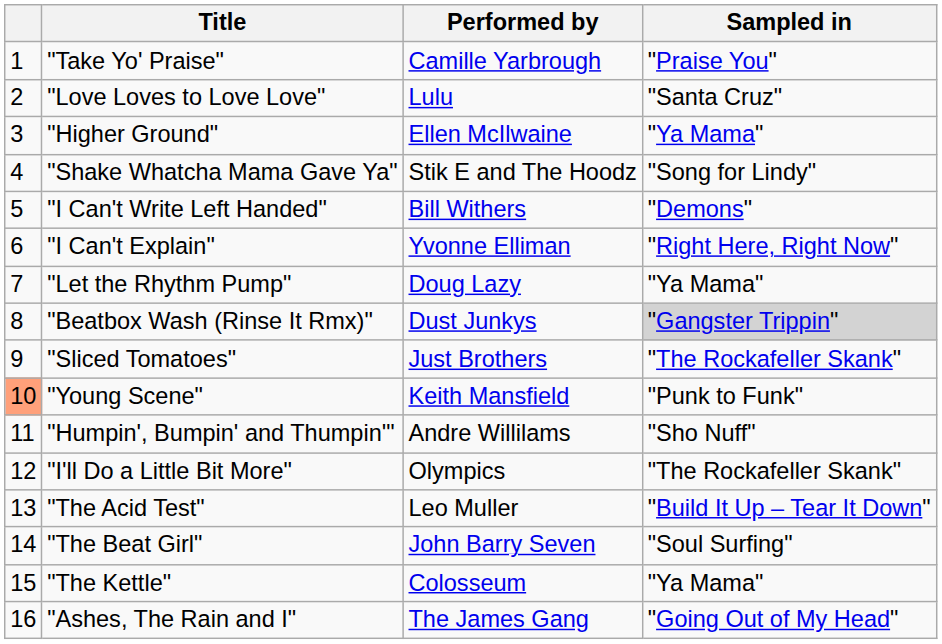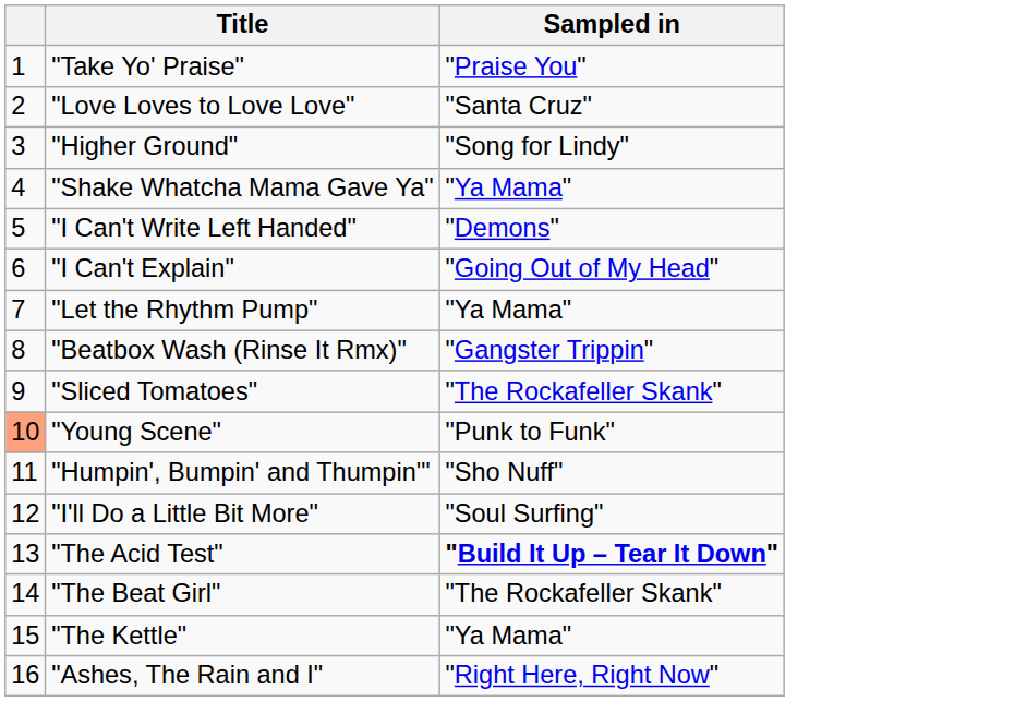- column: Performed by | Camille Yarbrough | Lulu | Ellen McIlwaine | Stik E and The Hoodz | Bill Withers | Yvonne Elliman | Doug Lazy | Dust Junkys | Just Brothers | Keith Mansfield | Andre Willilams | Olympics | Leo Muller | John Barry Seven | Colosseum | The James Gang
"Higher Ground" | Sampled in: "Ya Mama" -> "Song for Lindy"
"Shake Whatcha Mama Gave Ya" | Sampled in: "Song for Lindy" -> "Ya Mama"
"I Can't Explain" | Sampled in: "Right Here, Right Now" -> "Going Out of My Head"
"Beatbox Wash (Rinse It Rmx)" | Sampled in: lightgrey background -> no background
"I'll Do a Little Bit More" | Sampled in: "The Rockafeller Skank" -> "Soul Surfing"
"The Acid Test" | Sampled in: normal -> bold
"The Beat Girl" | Sampled in: "Soul Surfing" -> "The Rockafeller Skank"
"Ashes, The Rain and I" | Sampled in: "Going Out of My Head" -> "Right Here, Right Now"
